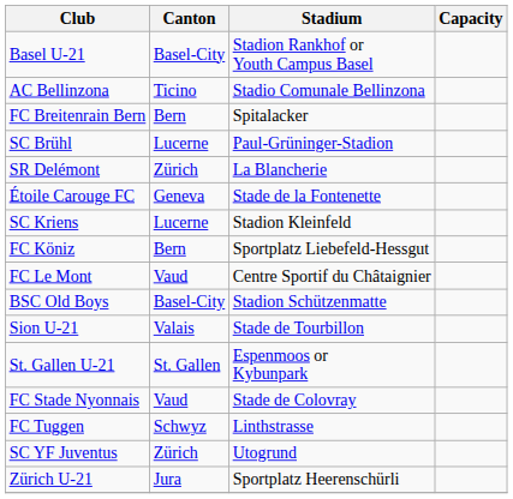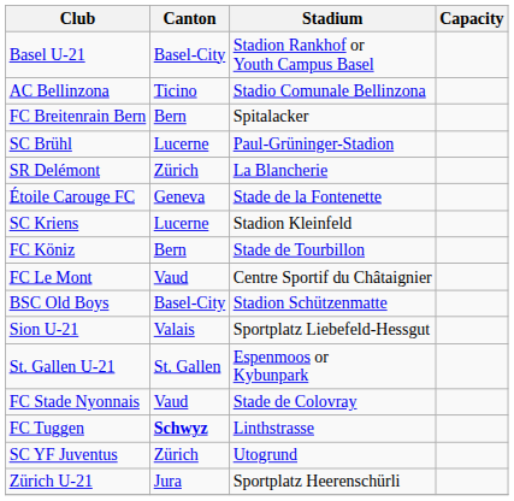FC Köniz | Stadium: Sportplatz Liebefeld-Hessgut -> Stade de Tourbillon
Sion U-21 | Stadium: Stade de Tourbillon -> Sportplatz Liebefeld-Hessgut
FC Tuggen | Canton: normal -> bold
